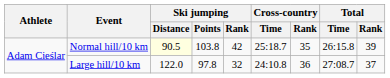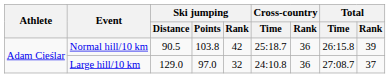Normal hill/10 km | Ski jumping / Distance: lightyellow background -> no background
Normal hill/10 km | Cross-country / Rank: 35 -> 36
Large hill/10 km | Ski jumping / Distance: 122.0 -> 129.0
Large hill/10 km | Ski jumping / Points: 97.8 -> 97.0
